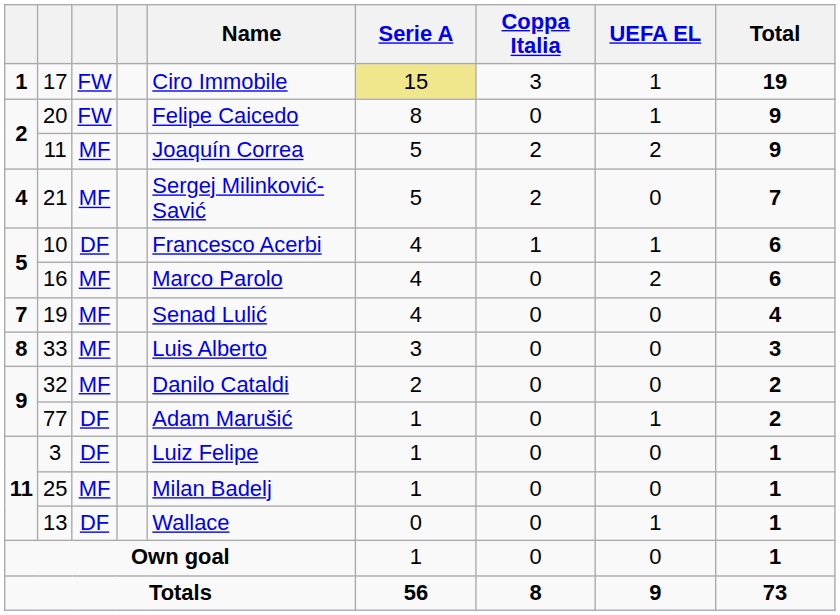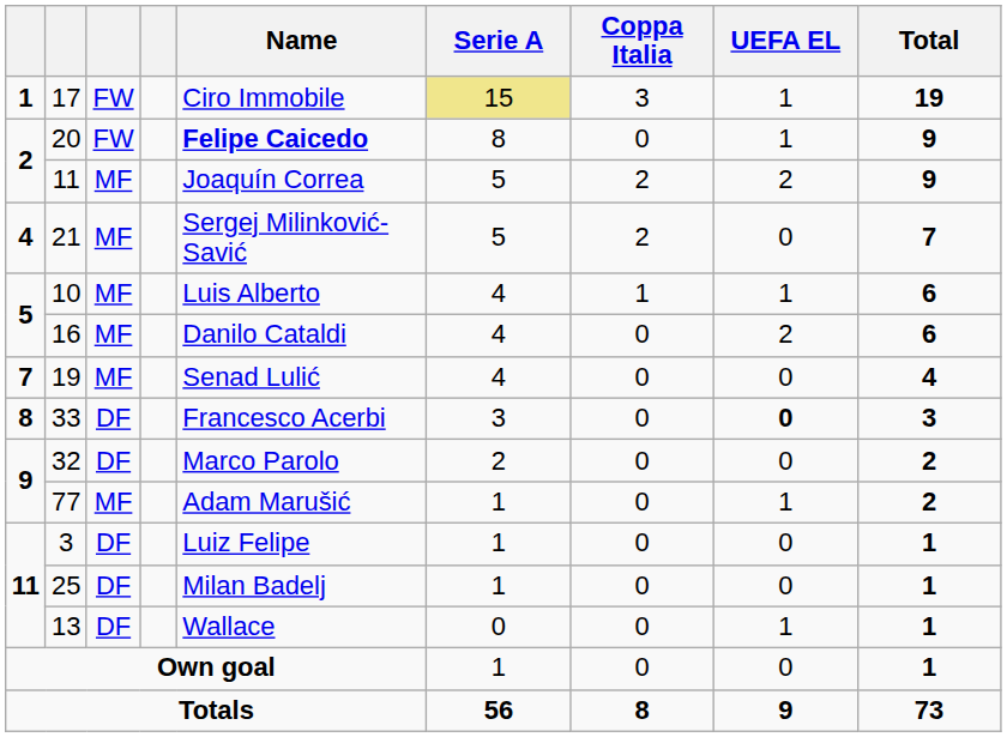20 | Name: normal -> bold
10 | column 3: DF -> MF
10 | Name: Francesco Acerbi -> Luis Alberto
16 | Name: Marco Parolo -> Danilo Cataldi
33 | column 3: MF -> DF
33 | Name: Luis Alberto -> Francesco Acerbi
33 | UEFA EL: normal -> bold
32 | column 3: MF -> DF
32 | Name: Danilo Cataldi -> Marco Parolo
77 | column 3: DF -> MF
25 | column 3: MF -> DF
